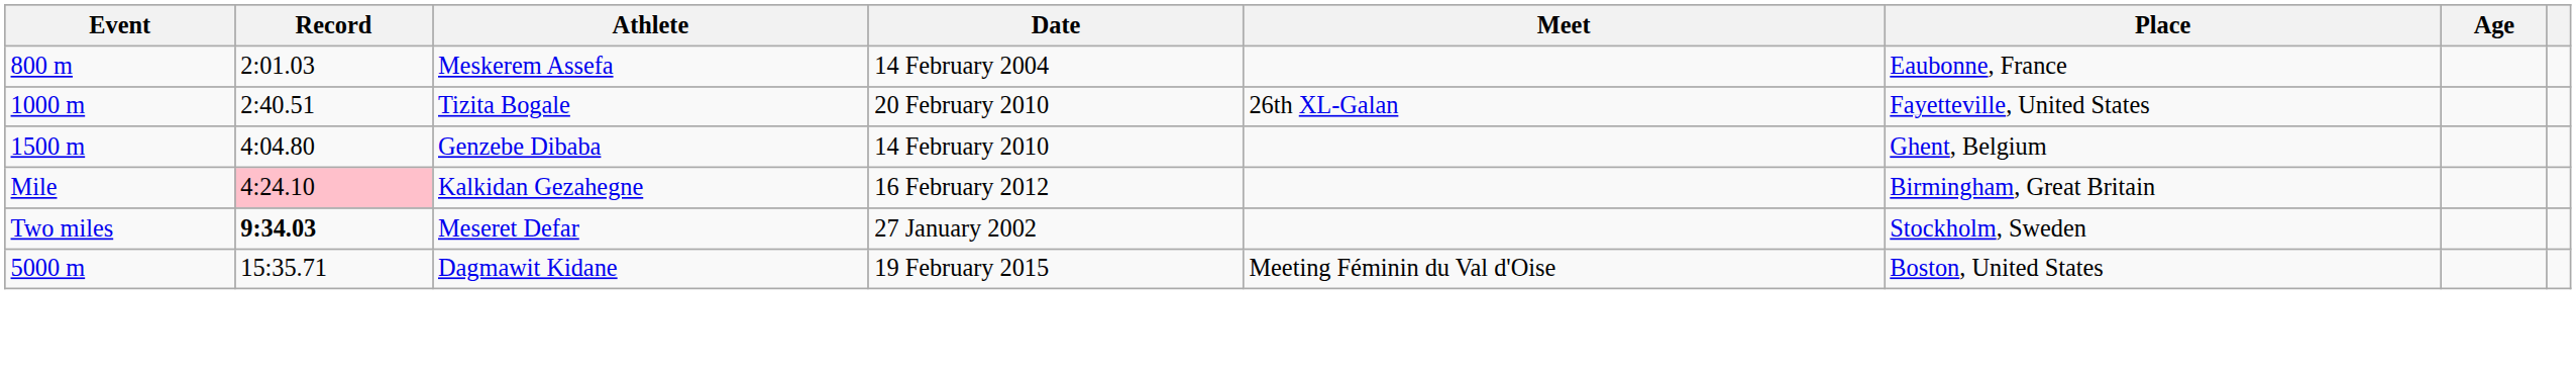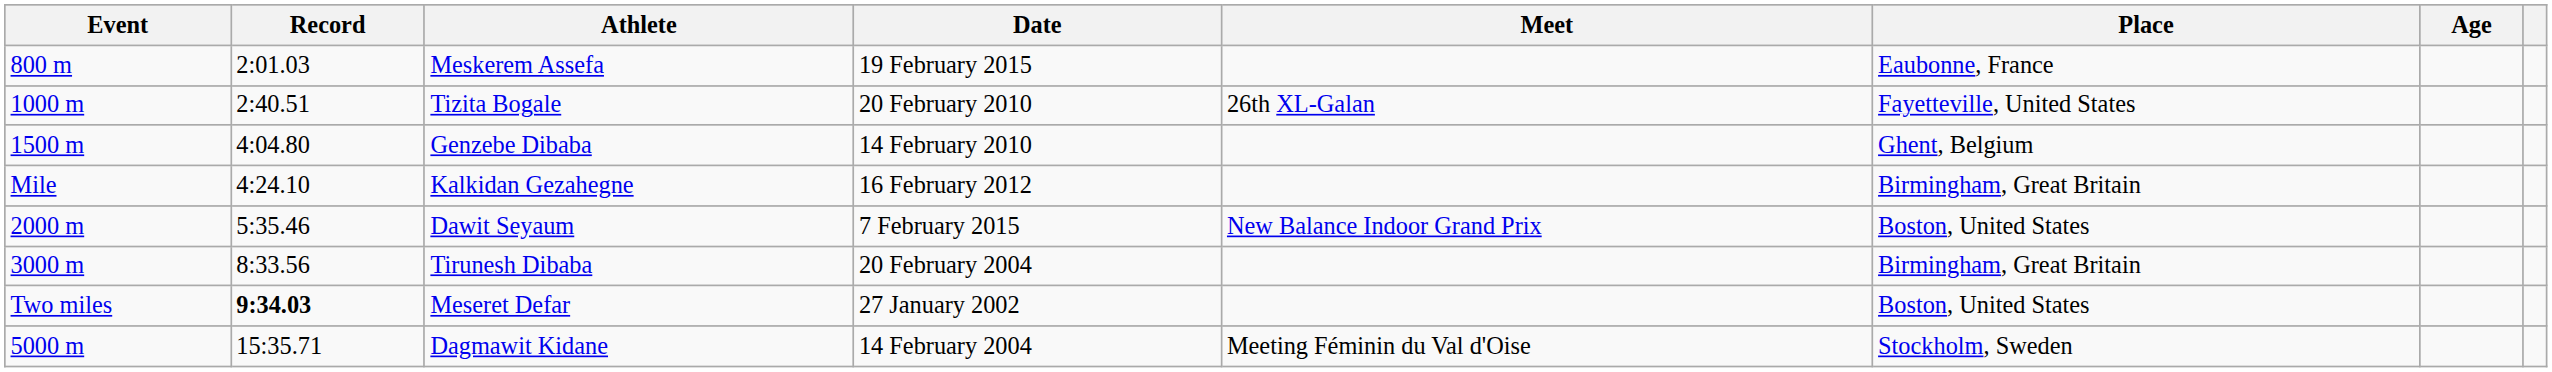Meskerem Assefa | Date: 14 February 2004 -> 19 February 2015
Kalkidan Gezahegne | Record: pink background -> no background
+ row: 2000 m | 5:35.46 | Dawit Seyaum | 7 February 2015 | New Balance Indoor Grand Prix | Boston, United States
+ row: 3000 m | 8:33.56 | Tirunesh Dibaba | 20 February 2004 | Birmingham, Great Britain
Meseret Defar | Place: Stockholm, Sweden -> Boston, United States
Dagmawit Kidane | Date: 19 February 2015 -> 14 February 2004
Dagmawit Kidane | Place: Boston, United States -> Stockholm, Sweden
